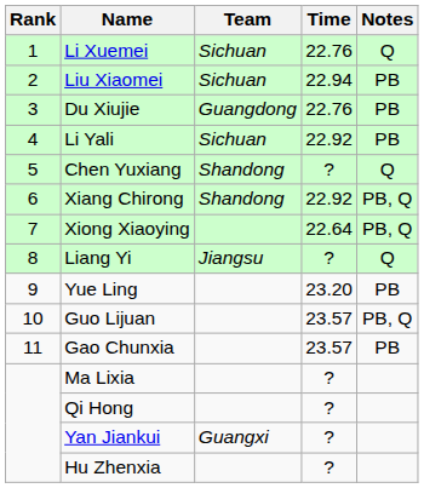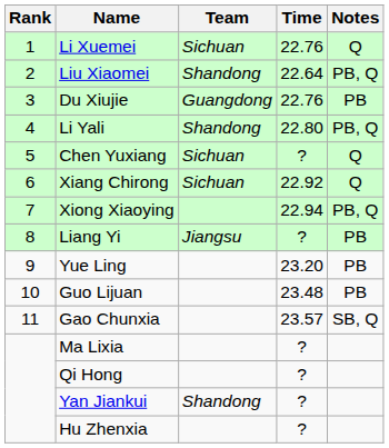Liu Xiaomei | Team: Sichuan -> Shandong
Liu Xiaomei | Time: 22.94 -> 22.64
Liu Xiaomei | Notes: PB -> PB, Q
Li Yali | Team: Sichuan -> Shandong
Li Yali | Time: 22.92 -> 22.80
Li Yali | Notes: PB -> PB, Q
Chen Yuxiang | Team: Shandong -> Sichuan
Xiang Chirong | Team: Shandong -> Sichuan
Xiang Chirong | Notes: PB, Q -> Q
Xiong Xiaoying | Time: 22.64 -> 22.94
Liang Yi | Notes: Q -> PB
Guo Lijuan | Time: 23.57 -> 23.48
Guo Lijuan | Notes: PB, Q -> PB
Gao Chunxia | Notes: PB -> SB, Q
Yan Jiankui | Team: Guangxi -> Shandong
